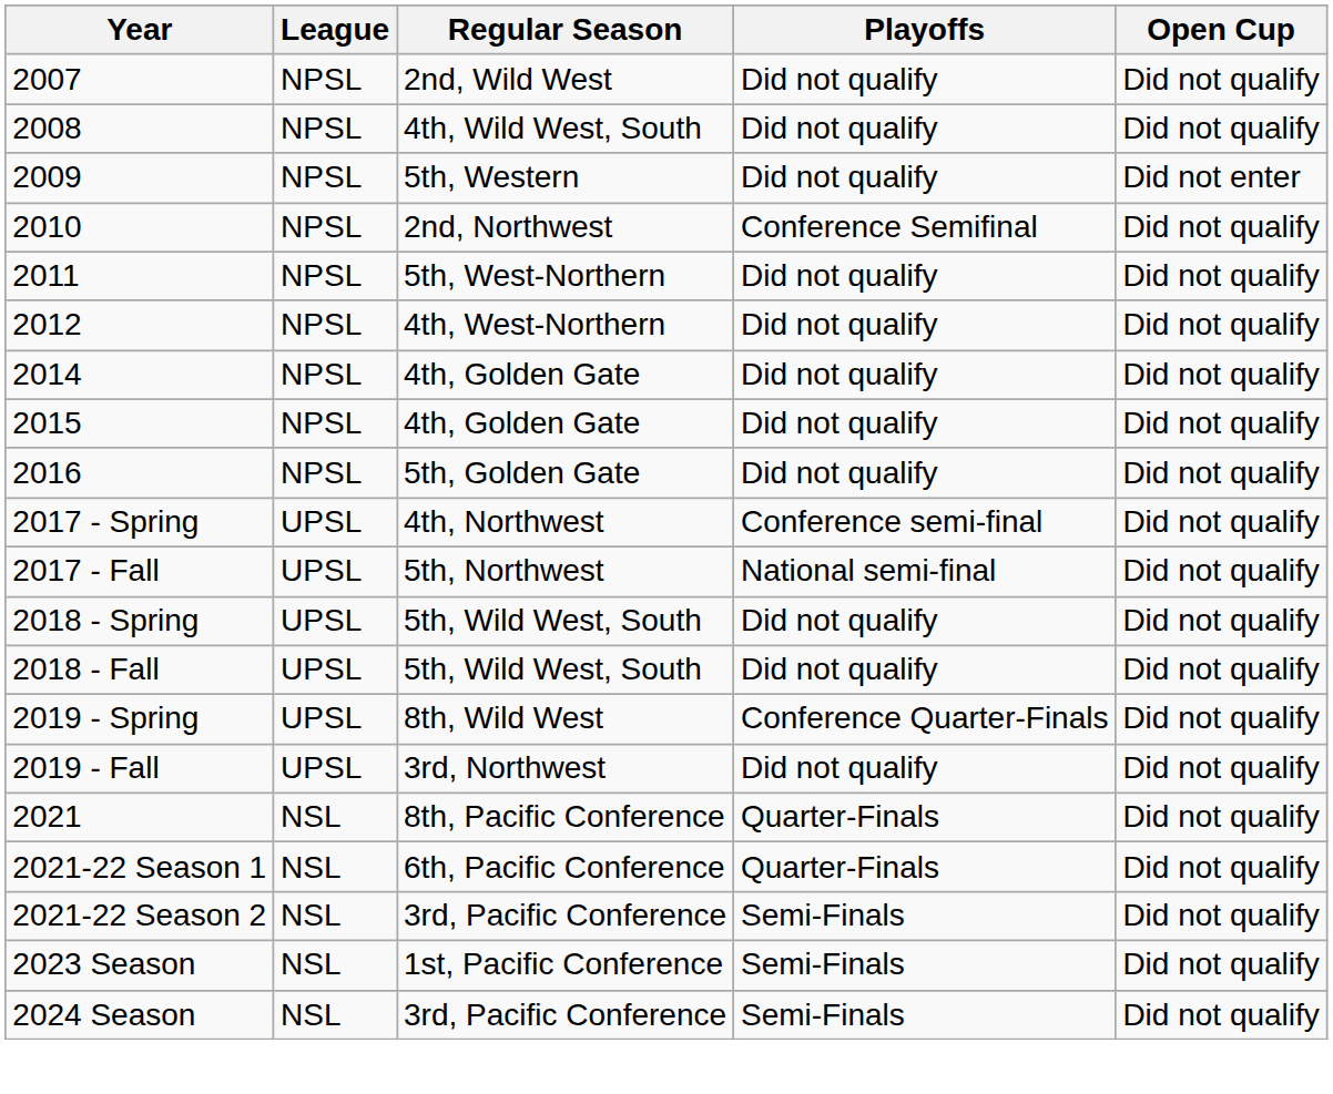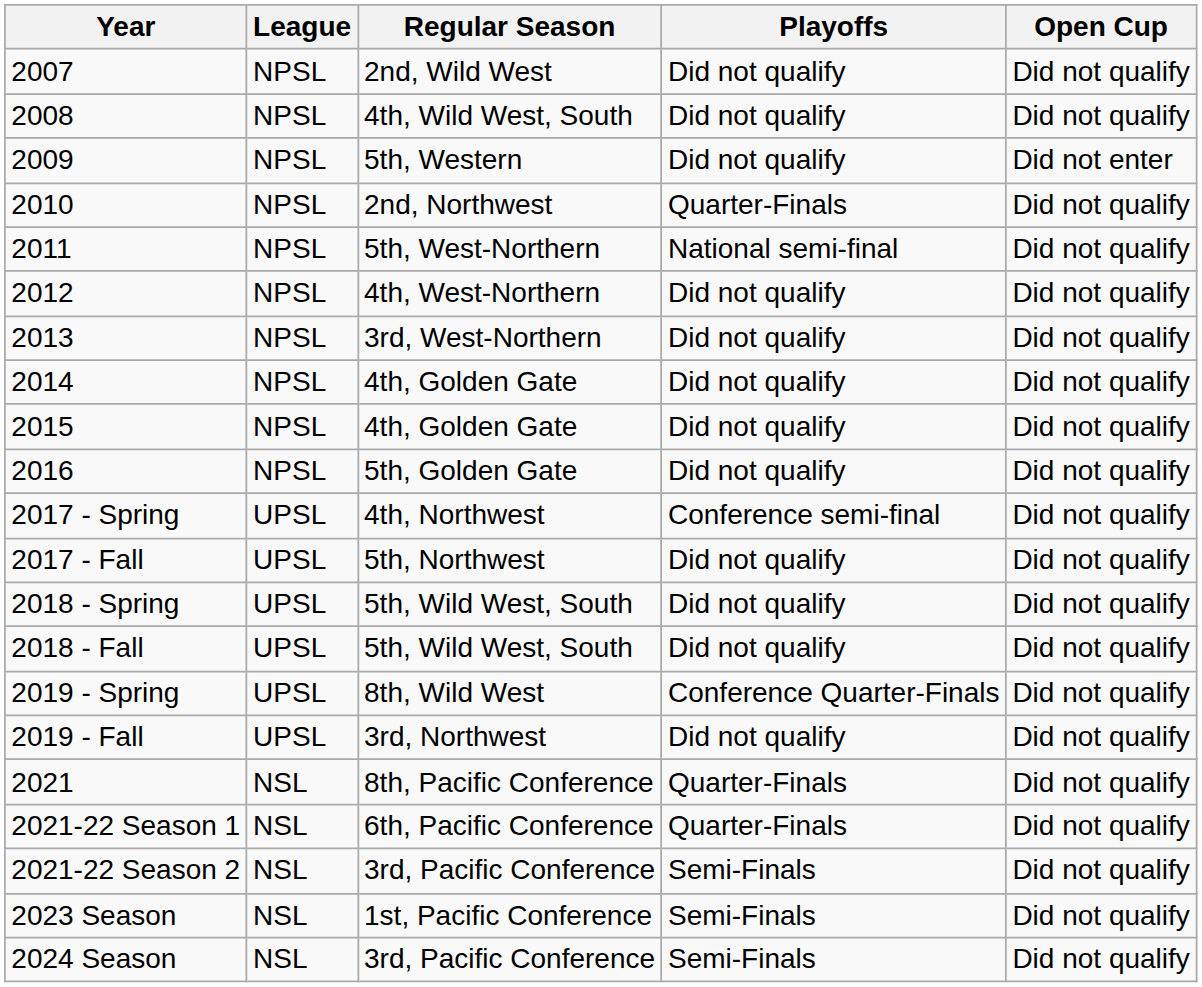2010 | Playoffs: Conference Semifinal -> Quarter-Finals
2011 | Playoffs: Did not qualify -> National semi-final
+ row: 2013 | NPSL | 3rd, West-Northern | Did not qualify | Did not qualify
2017 - Fall | Playoffs: National semi-final -> Did not qualify
